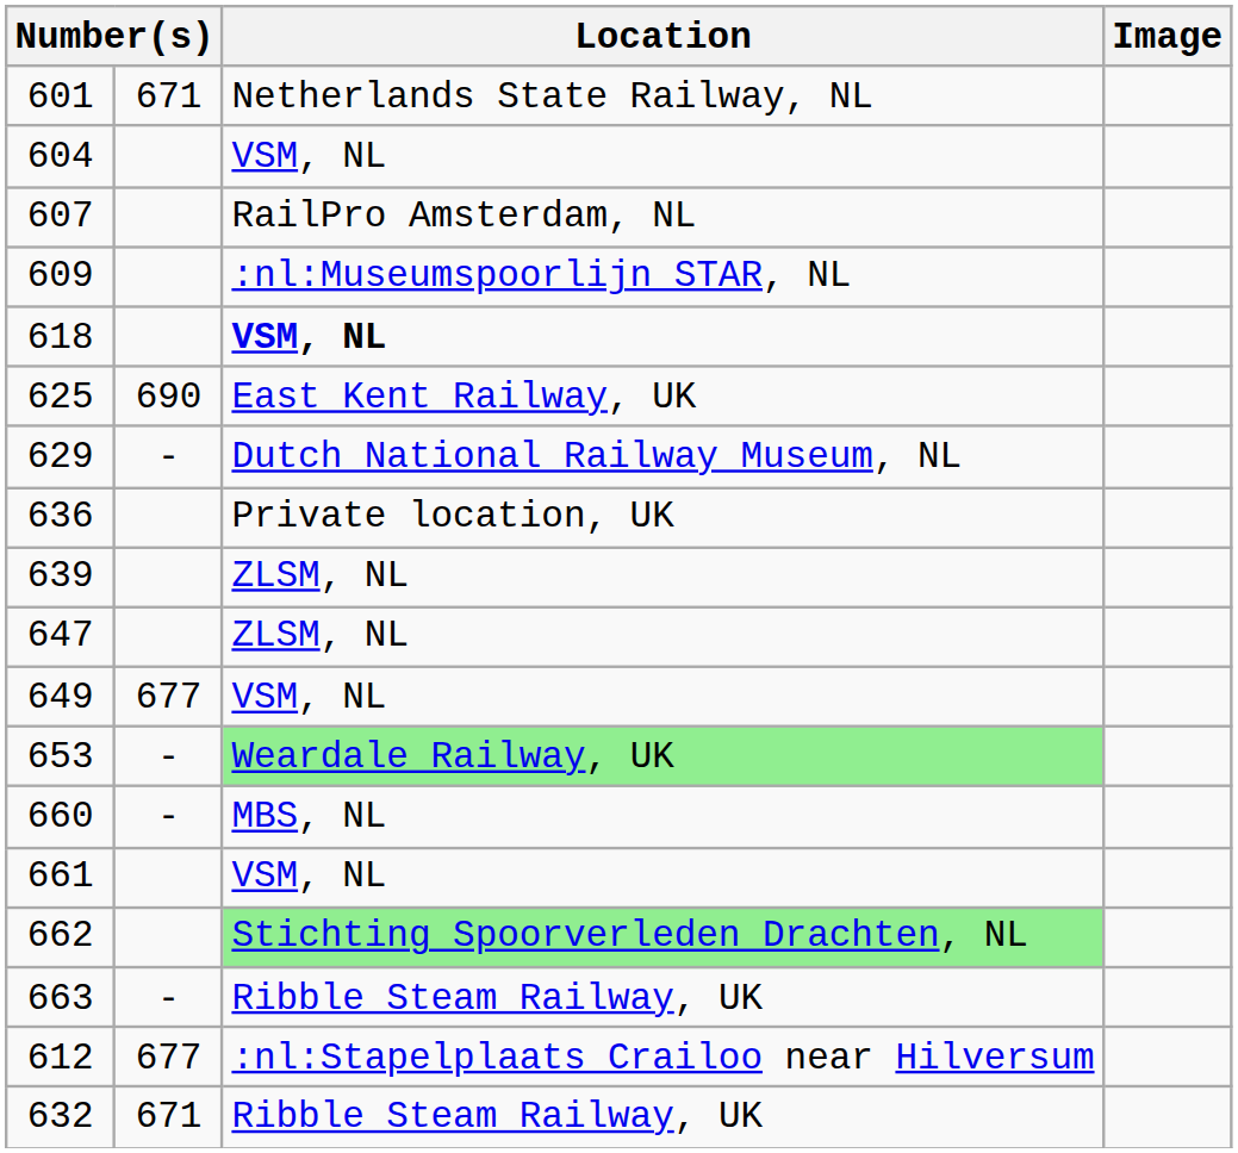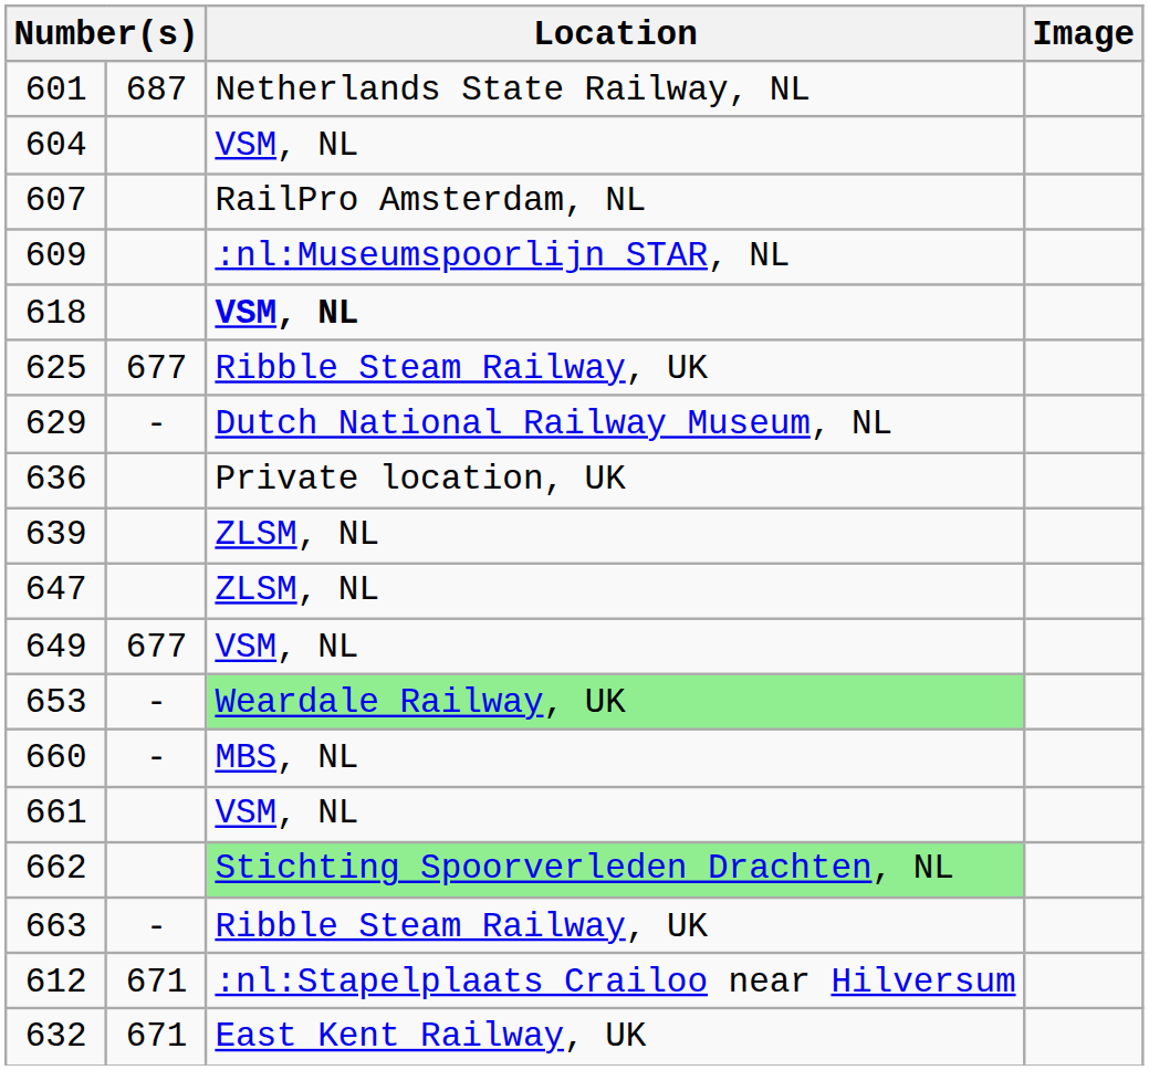601 | column 2: 671 -> 687
625 | column 2: 690 -> 677
625 | Location: East Kent Railway, UK -> Ribble Steam Railway, UK
612 | column 2: 677 -> 671
632 | Location: Ribble Steam Railway, UK -> East Kent Railway, UK
